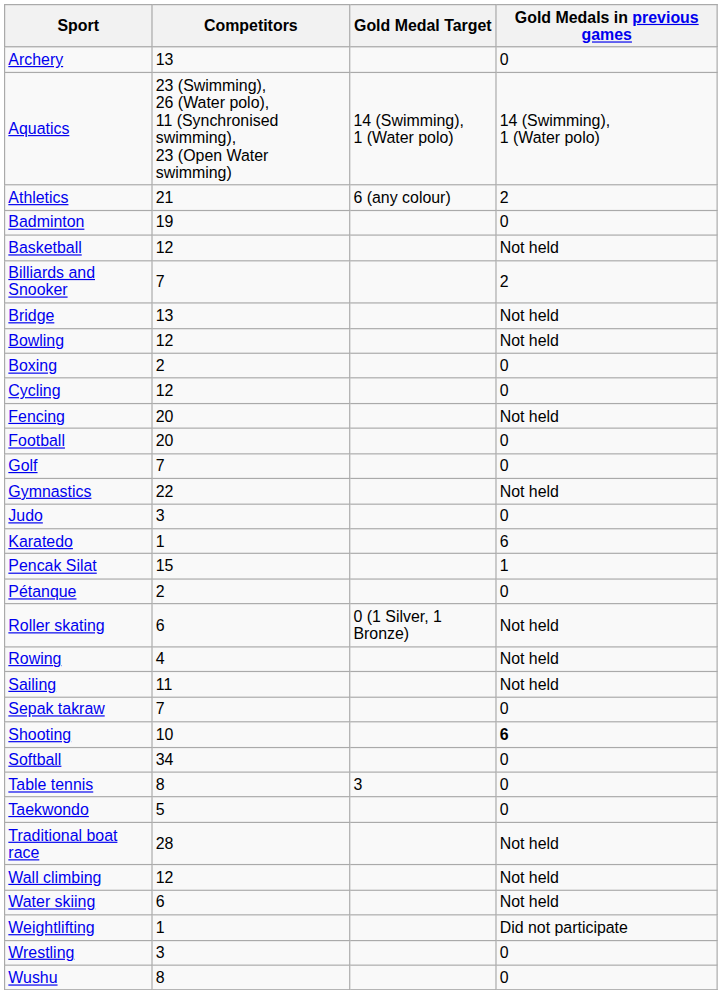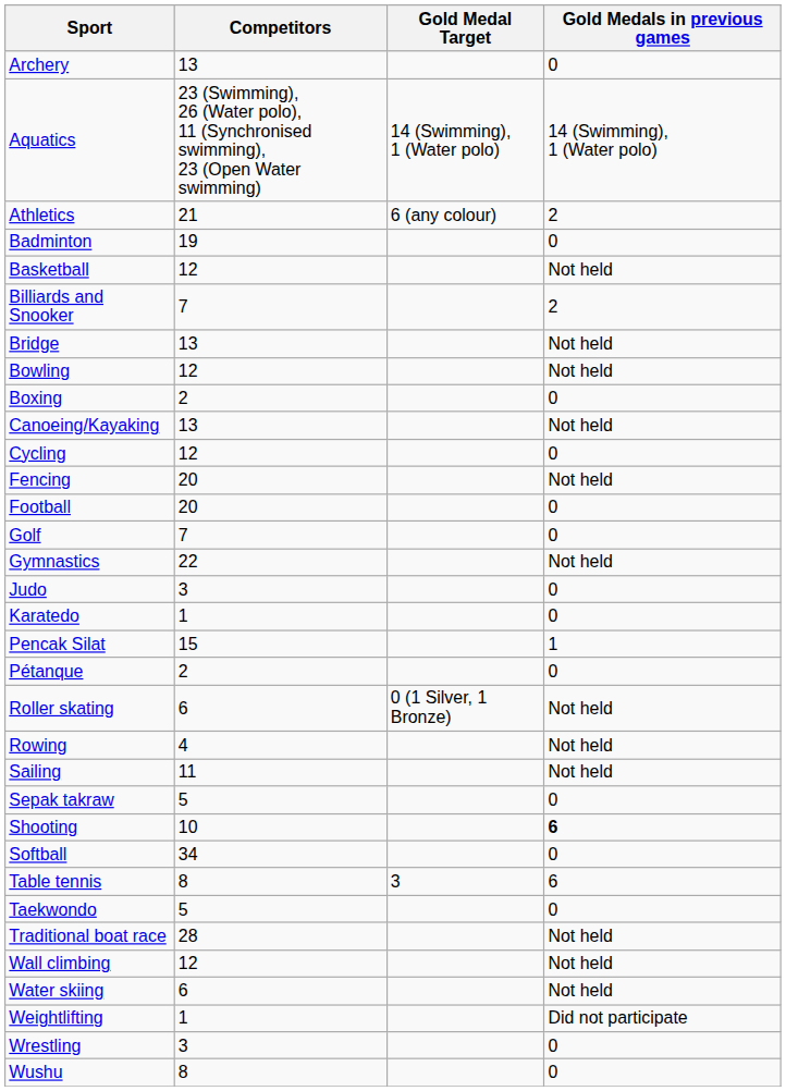+ row: Canoeing/Kayaking | 13 | Not held
Karatedo | Gold Medals in previous games: 6 -> 0
Sepak takraw | Competitors: 7 -> 5
Table tennis | Gold Medals in previous games: 0 -> 6
